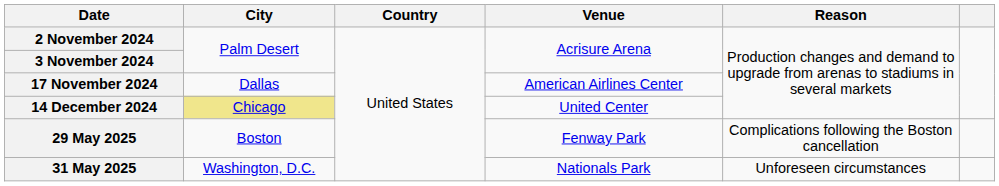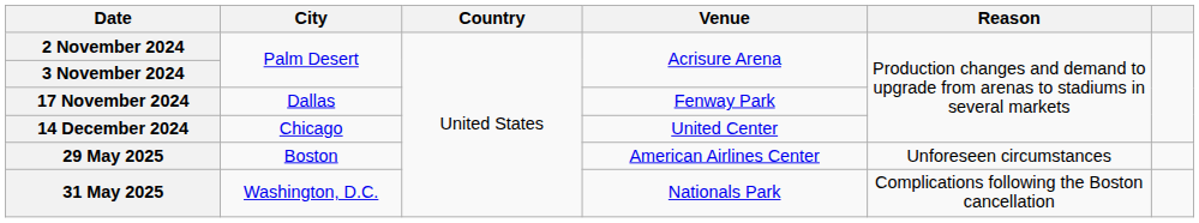17 November 2024 | Venue: American Airlines Center -> Fenway Park
14 December 2024 | City: khaki background -> no background
29 May 2025 | Venue: Fenway Park -> American Airlines Center
29 May 2025 | Reason: Complications following the Boston cancellation -> Unforeseen circumstances
31 May 2025 | Reason: Unforeseen circumstances -> Complications following the Boston cancellation
